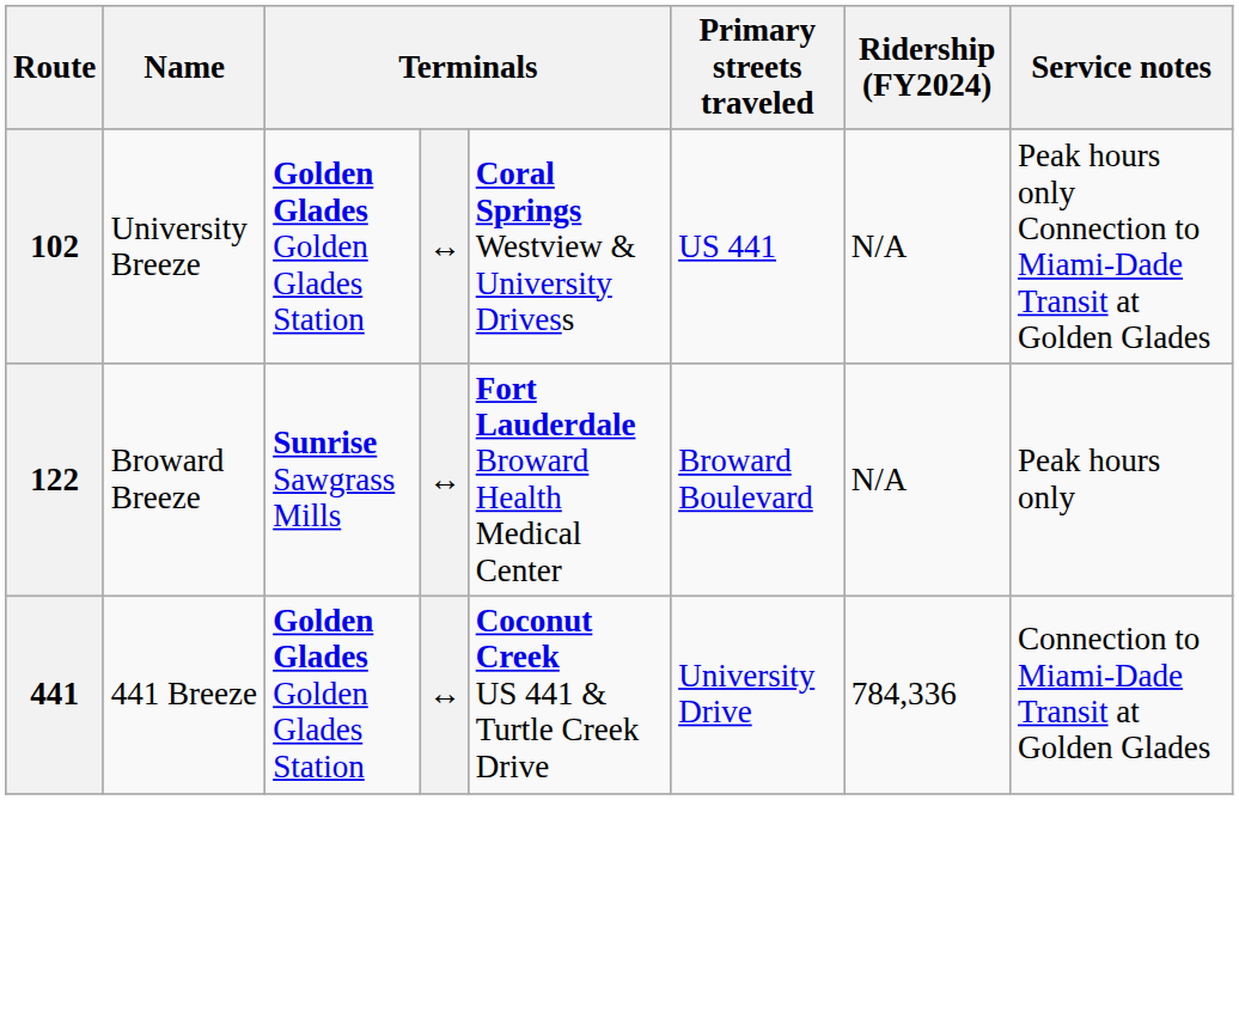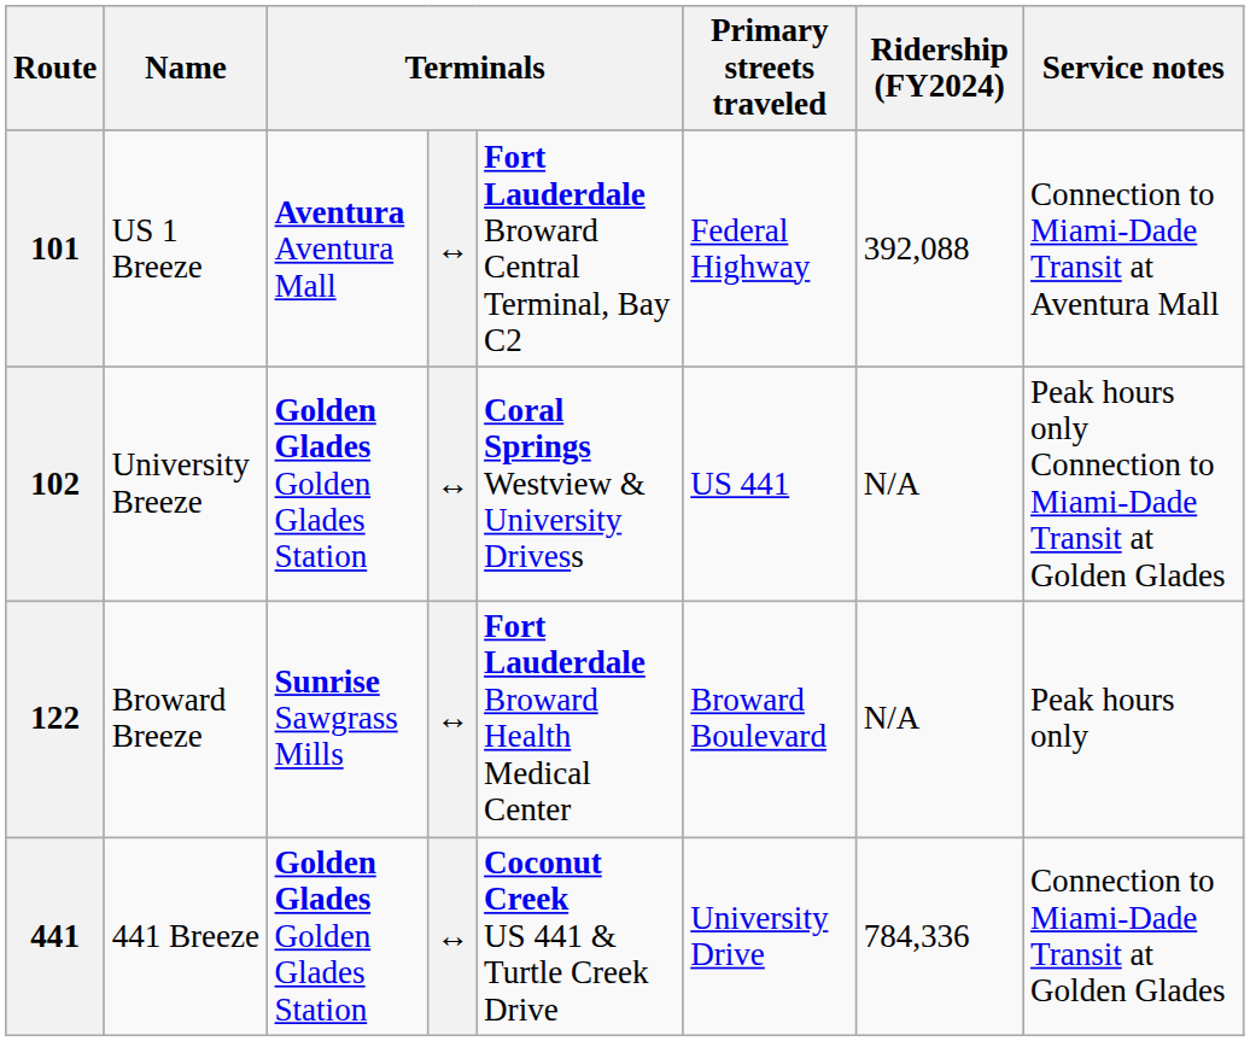+ row: 101 | US 1 Breeze | Aventura Aventura Mall | ↔ | Fort Lauderdale Broward Central Terminal, Bay C2 | Federal Highway | 392,088 | Connection to Miami-Dade Transit at Aventura Mall
